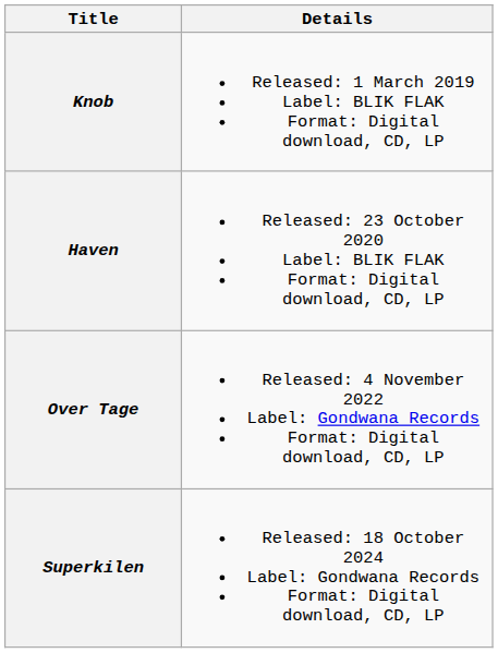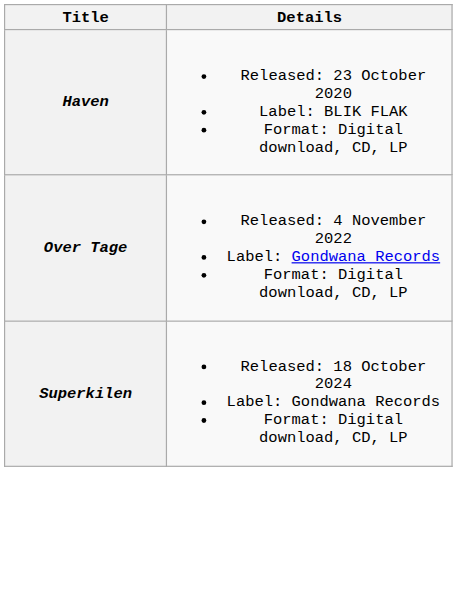- row: Knob | Released: 1 March 2019 Label: BLIK FLAK Format: Digital download, CD, LP
